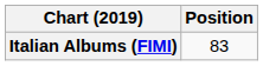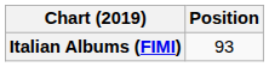Italian Albums (FIMI) | Position: 83 -> 93
